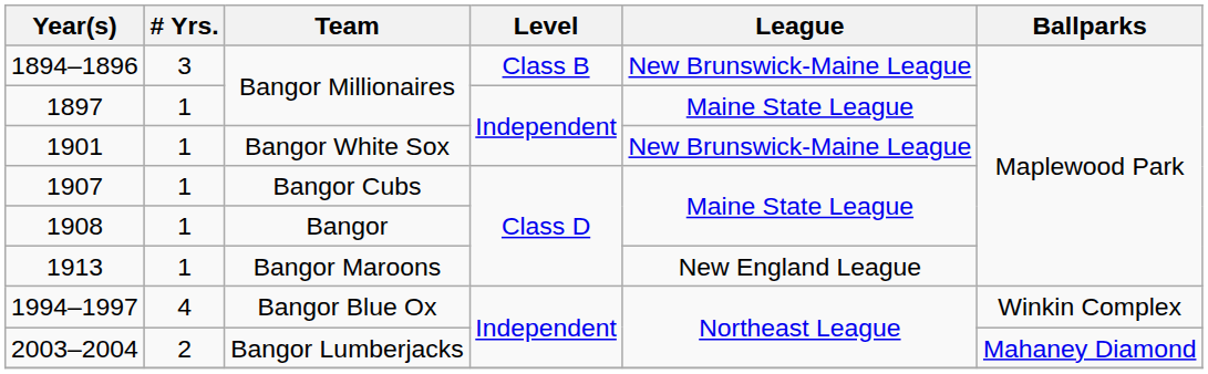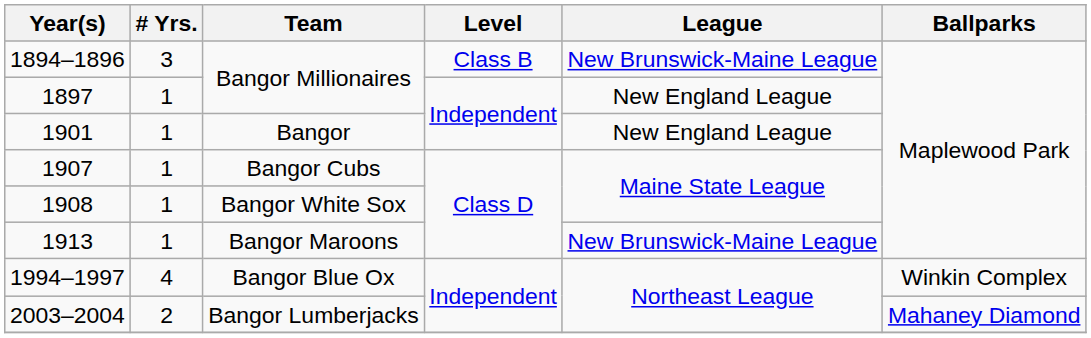1897 | League: Maine State League -> New England League
1901 | Team: Bangor White Sox -> Bangor
1901 | League: New Brunswick-Maine League -> New England League
1908 | Team: Bangor -> Bangor White Sox
1913 | League: New England League -> New Brunswick-Maine League
